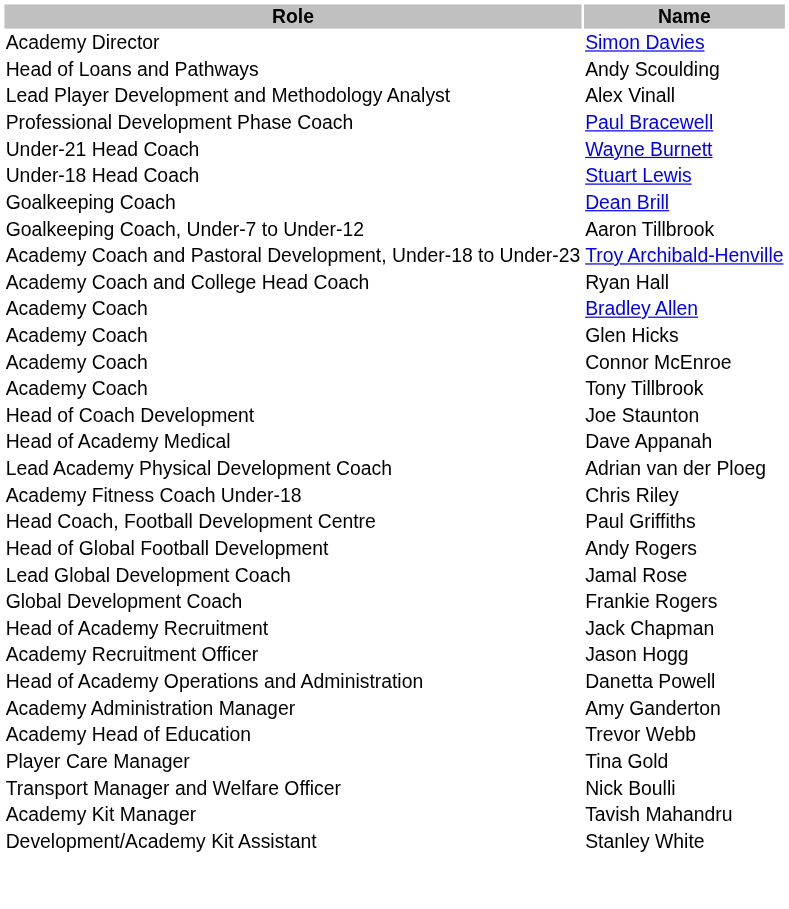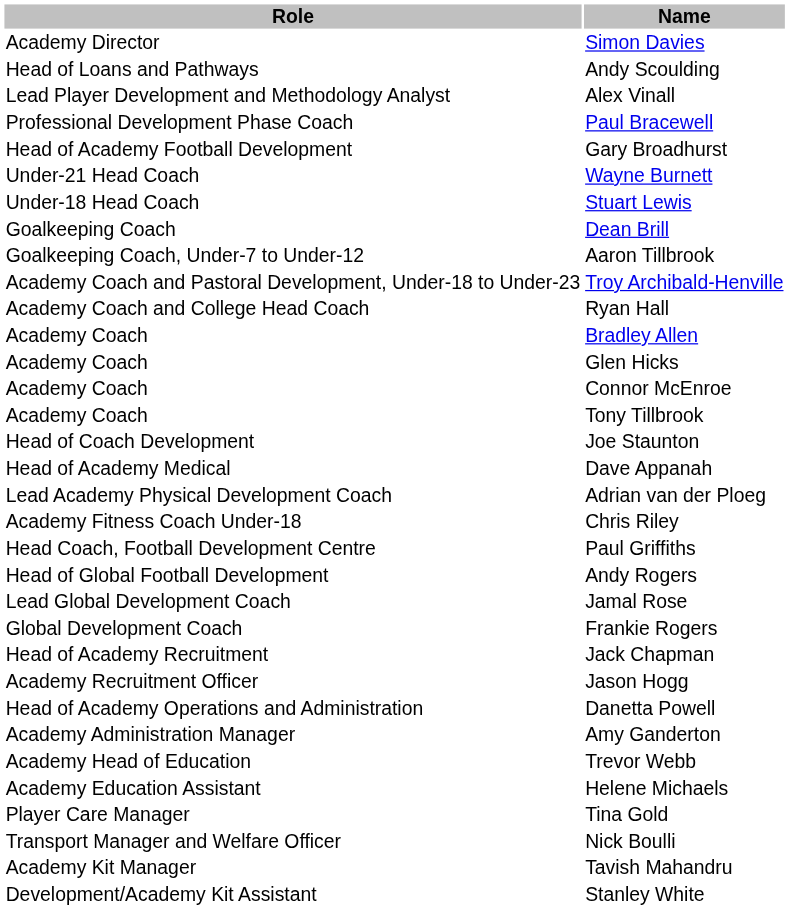+ row: Head of Academy Football Development | Gary Broadhurst
+ row: Academy Education Assistant | Helene Michaels
